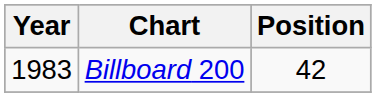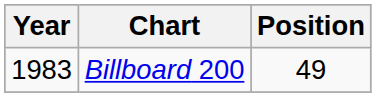Billboard 200 | Position: 42 -> 49
